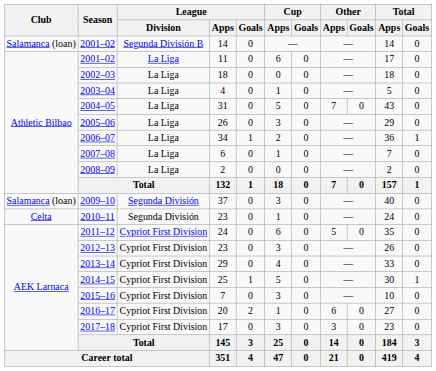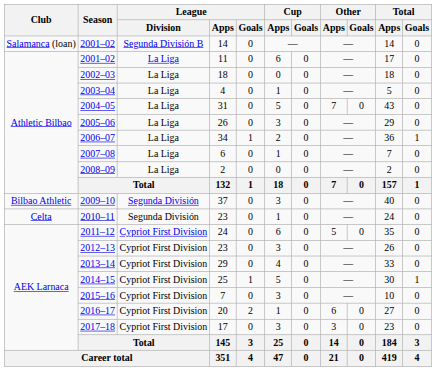2009–10 | Club: Salamanca (loan) -> Bilbao Athletic
